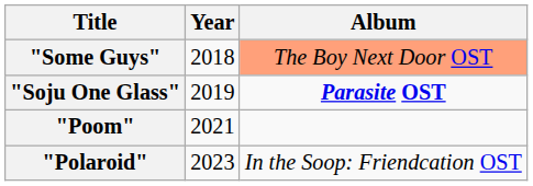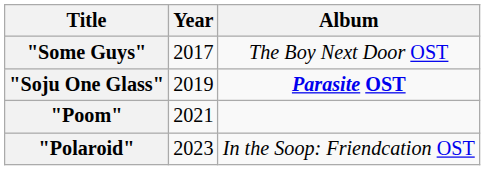"Some Guys" | Year: 2018 -> 2017
"Some Guys" | Album: lightsalmon background -> no background
